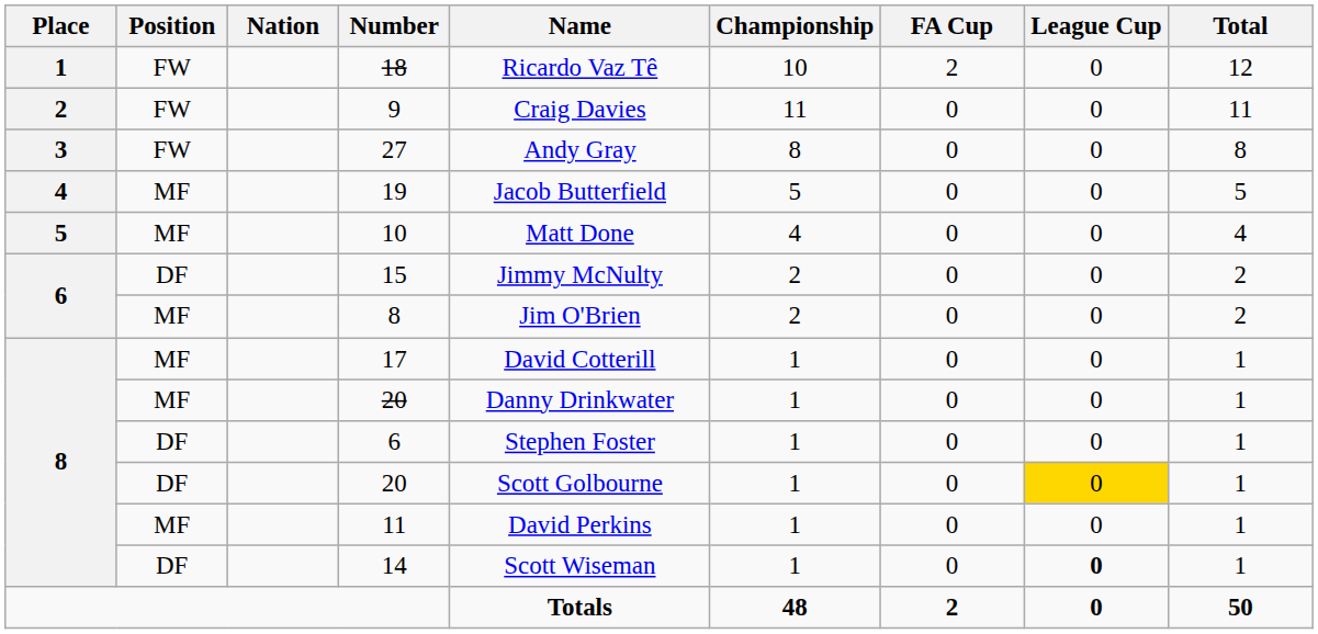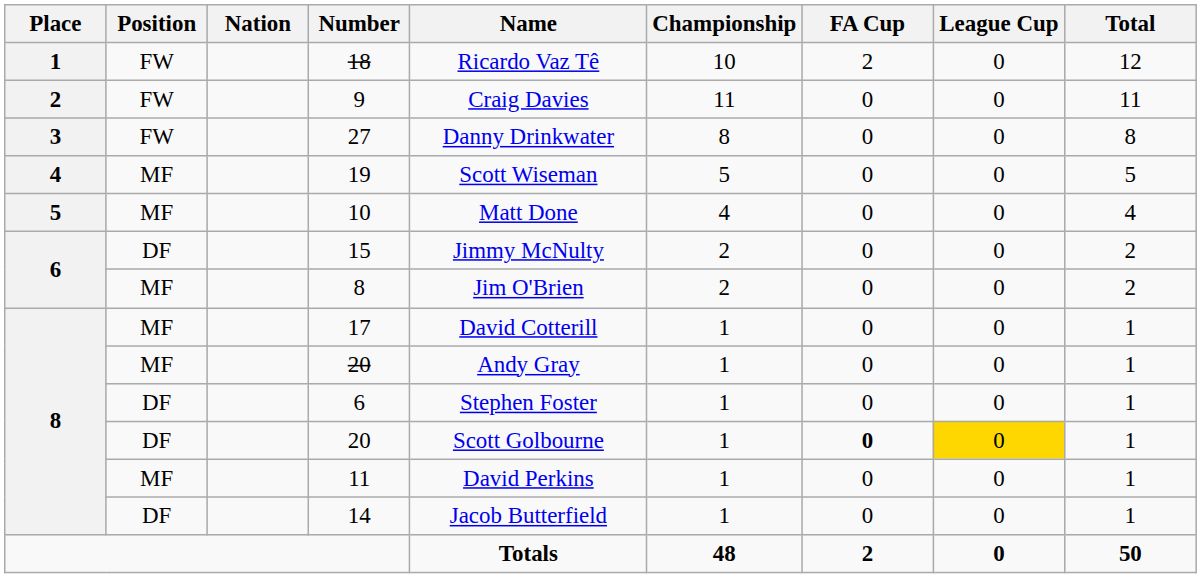27 | Name: Andy Gray -> Danny Drinkwater
19 | Name: Jacob Butterfield -> Scott Wiseman
MF / 20 | Name: Danny Drinkwater -> Andy Gray
DF / 20 | FA Cup: normal -> bold
14 | Name: Scott Wiseman -> Jacob Butterfield
14 | League Cup: bold -> normal
